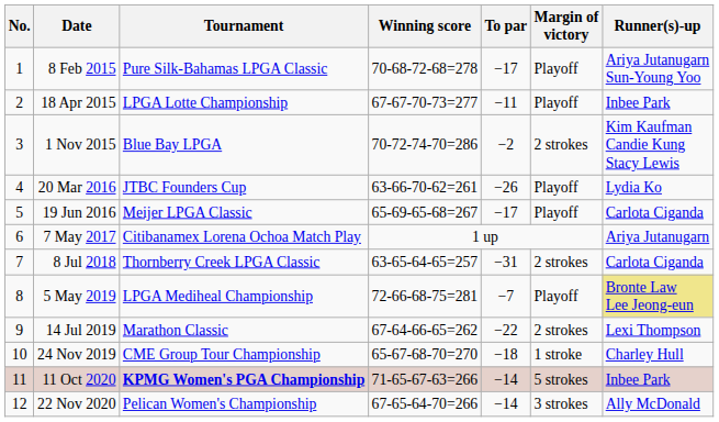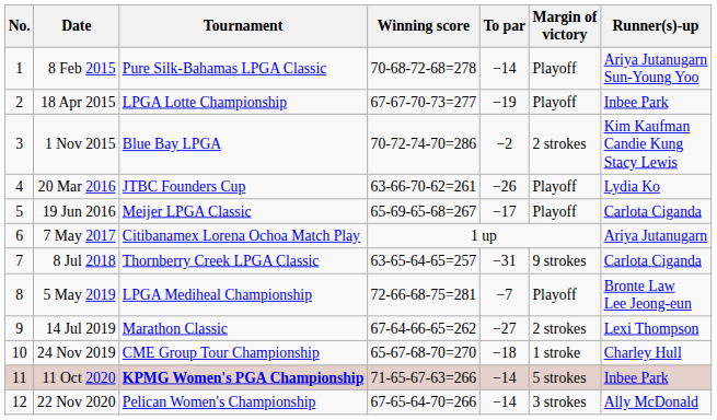8 Feb 2015 | To par: −17 -> −14
18 Apr 2015 | To par: −11 -> −19
8 Jul 2018 | Margin of victory: 2 strokes -> 9 strokes
5 May 2019 | Runner(s)-up: khaki background -> no background
14 Jul 2019 | To par: −22 -> −27
